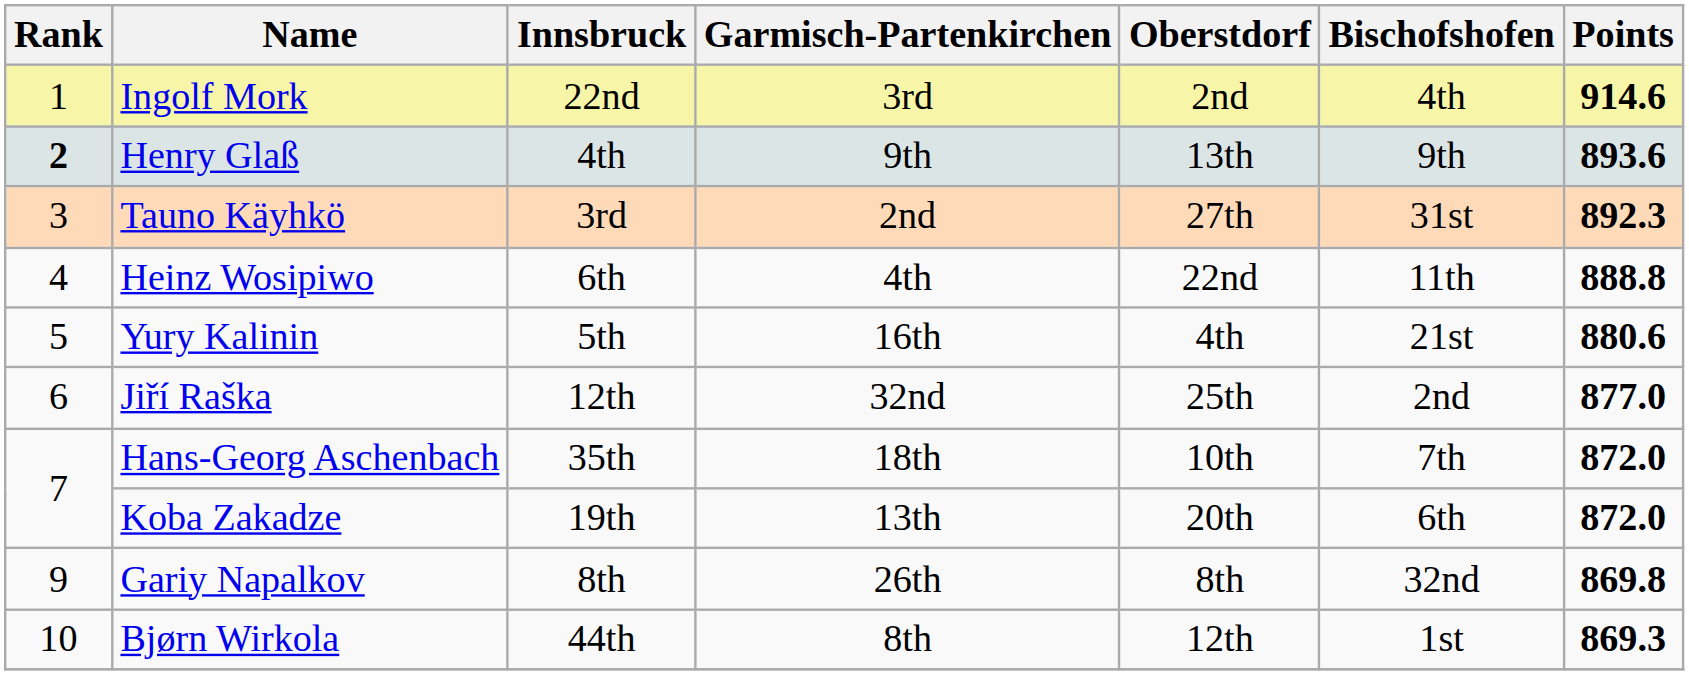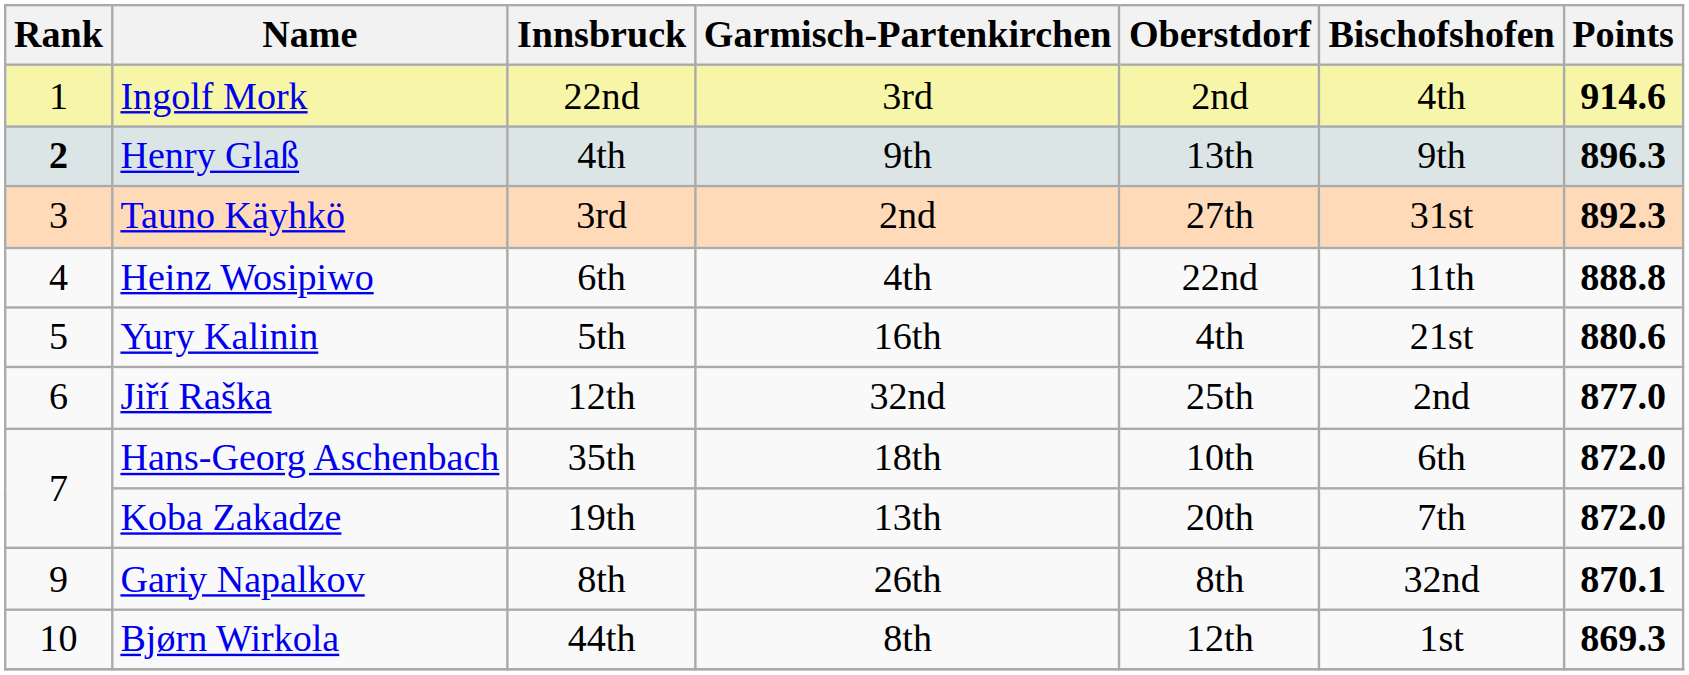Henry Glaß | Points: 893.6 -> 896.3
Hans-Georg Aschenbach | Bischofshofen: 7th -> 6th
Koba Zakadze | Bischofshofen: 6th -> 7th
Gariy Napalkov | Points: 869.8 -> 870.1
